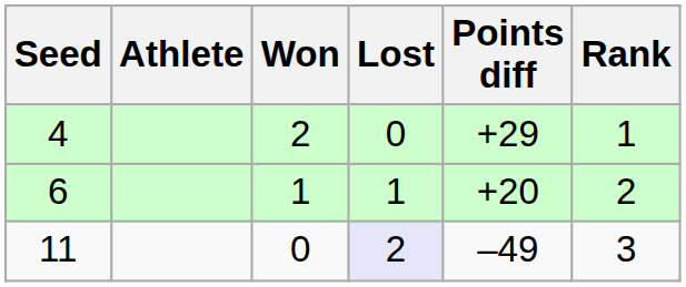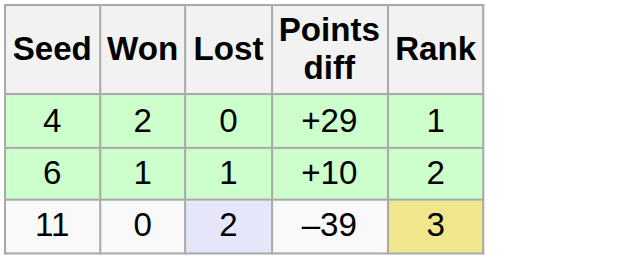- column: Athlete
6 | Points diff: +20 -> +10
11 | Points diff: –49 -> –39
11 | Rank: no background -> khaki background
